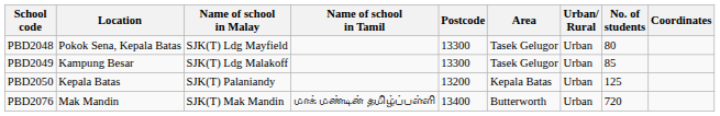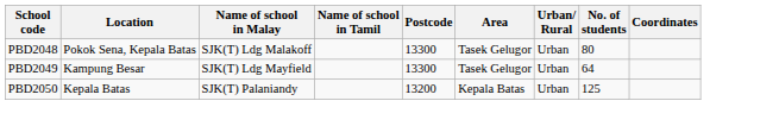PBD2048 | Name of school in Malay: SJK(T) Ldg Mayfield -> SJK(T) Ldg Malakoff
PBD2049 | Name of school in Malay: SJK(T) Ldg Malakoff -> SJK(T) Ldg Mayfield
PBD2049 | No. of students: 85 -> 64
- row: PBD2076 | Mak Mandin | SJK(T) Mak Mandin | மாக் மண்டின் தமிழ்ப்பள்ளி | 13400 | Butterworth | Urban | 720
